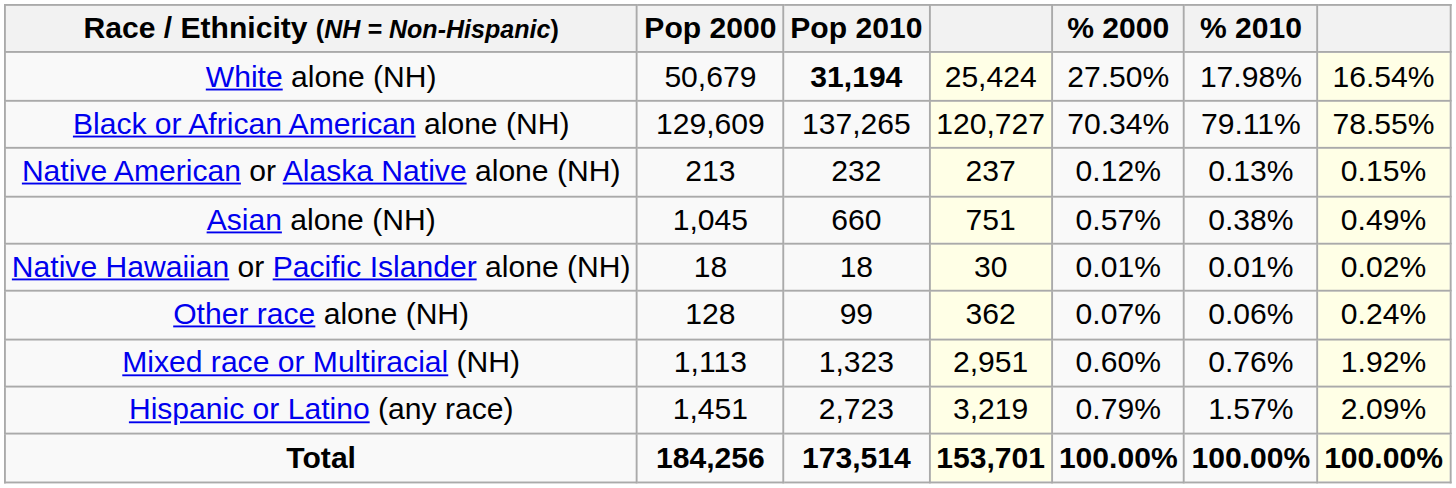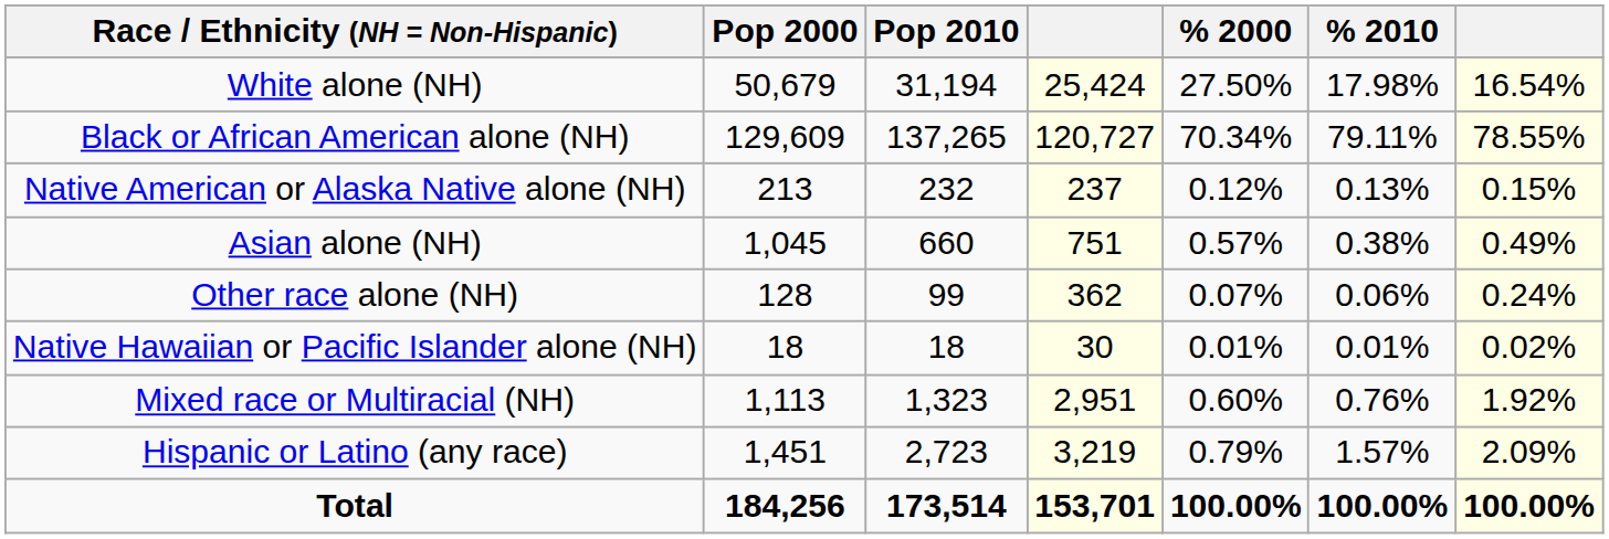White alone (NH) | Pop 2010: bold -> normal
rows swapped: Native Hawaiian or Pacific Islander alone (NH) <-> Other race alone (NH)
